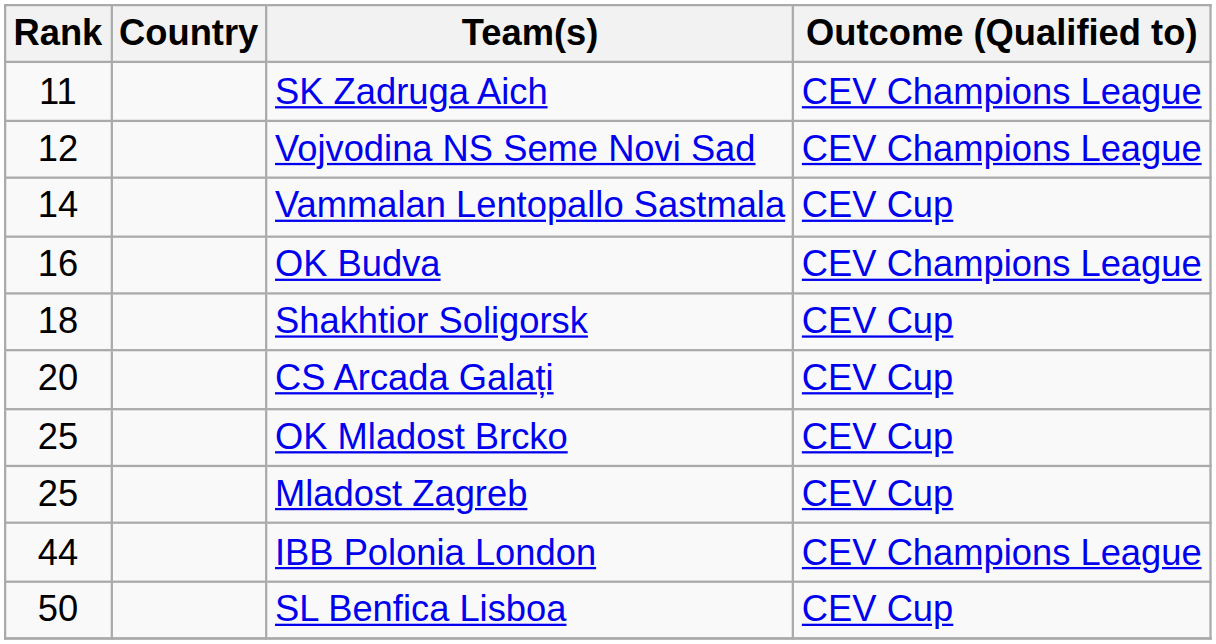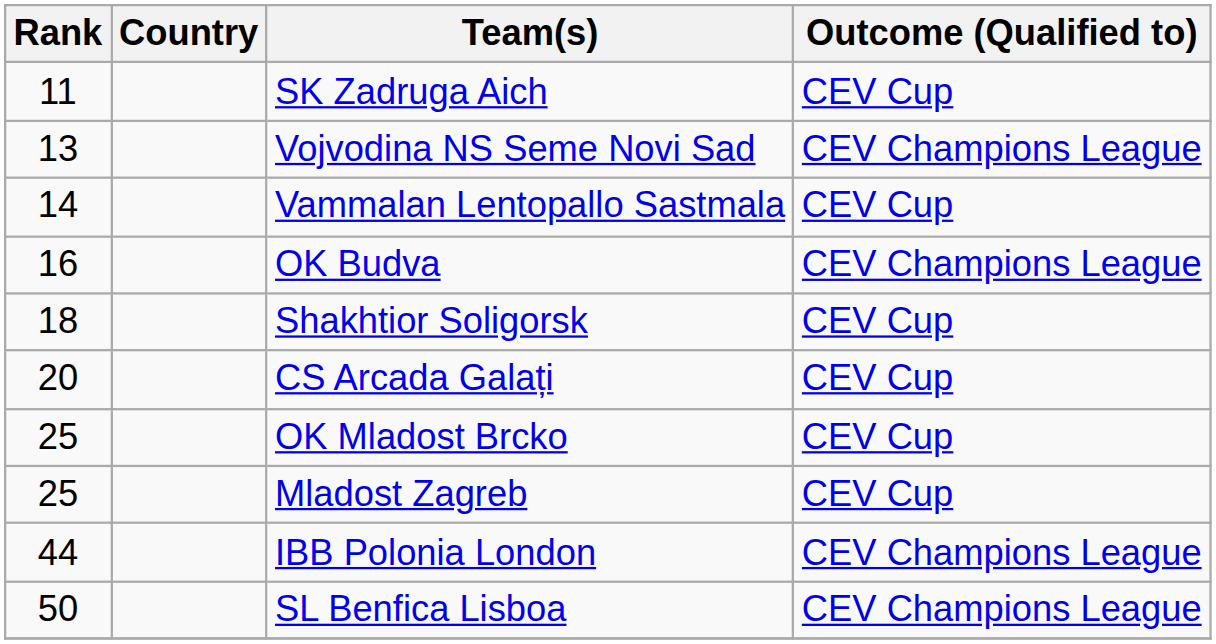SK Zadruga Aich | Outcome (Qualified to): CEV Champions League -> CEV Cup
Vojvodina NS Seme Novi Sad | Rank: 12 -> 13
SL Benfica Lisboa | Outcome (Qualified to): CEV Cup -> CEV Champions League
